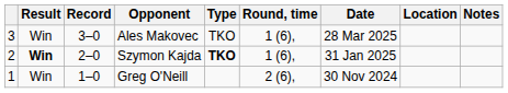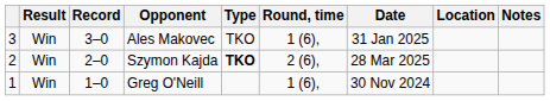Ales Makovec | Date: 28 Mar 2025 -> 31 Jan 2025
Szymon Kajda | Result: bold -> normal
Szymon Kajda | Round, time: 1 (6), -> 2 (6),
Szymon Kajda | Date: 31 Jan 2025 -> 28 Mar 2025
Greg O'Neill | Round, time: 2 (6), -> 1 (6),
